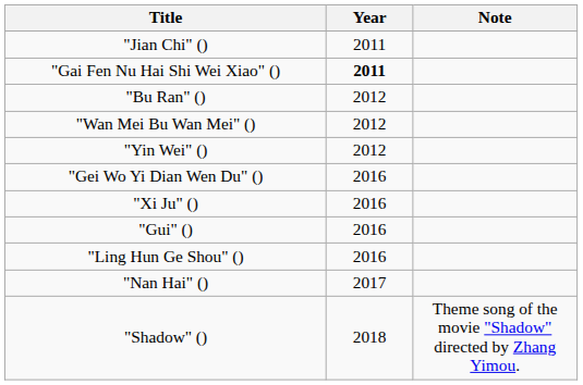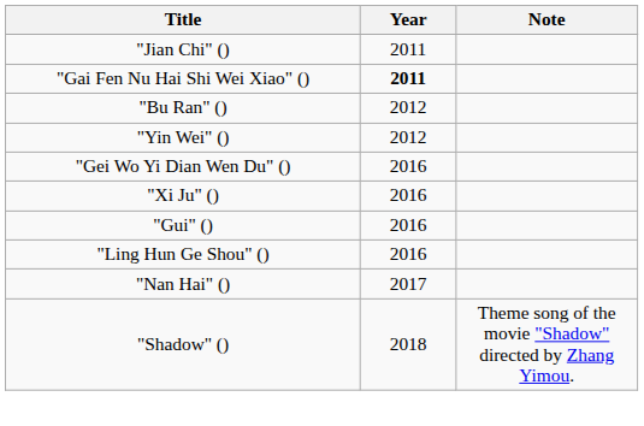- row: "Wan Mei Bu Wan Mei" () | 2012
